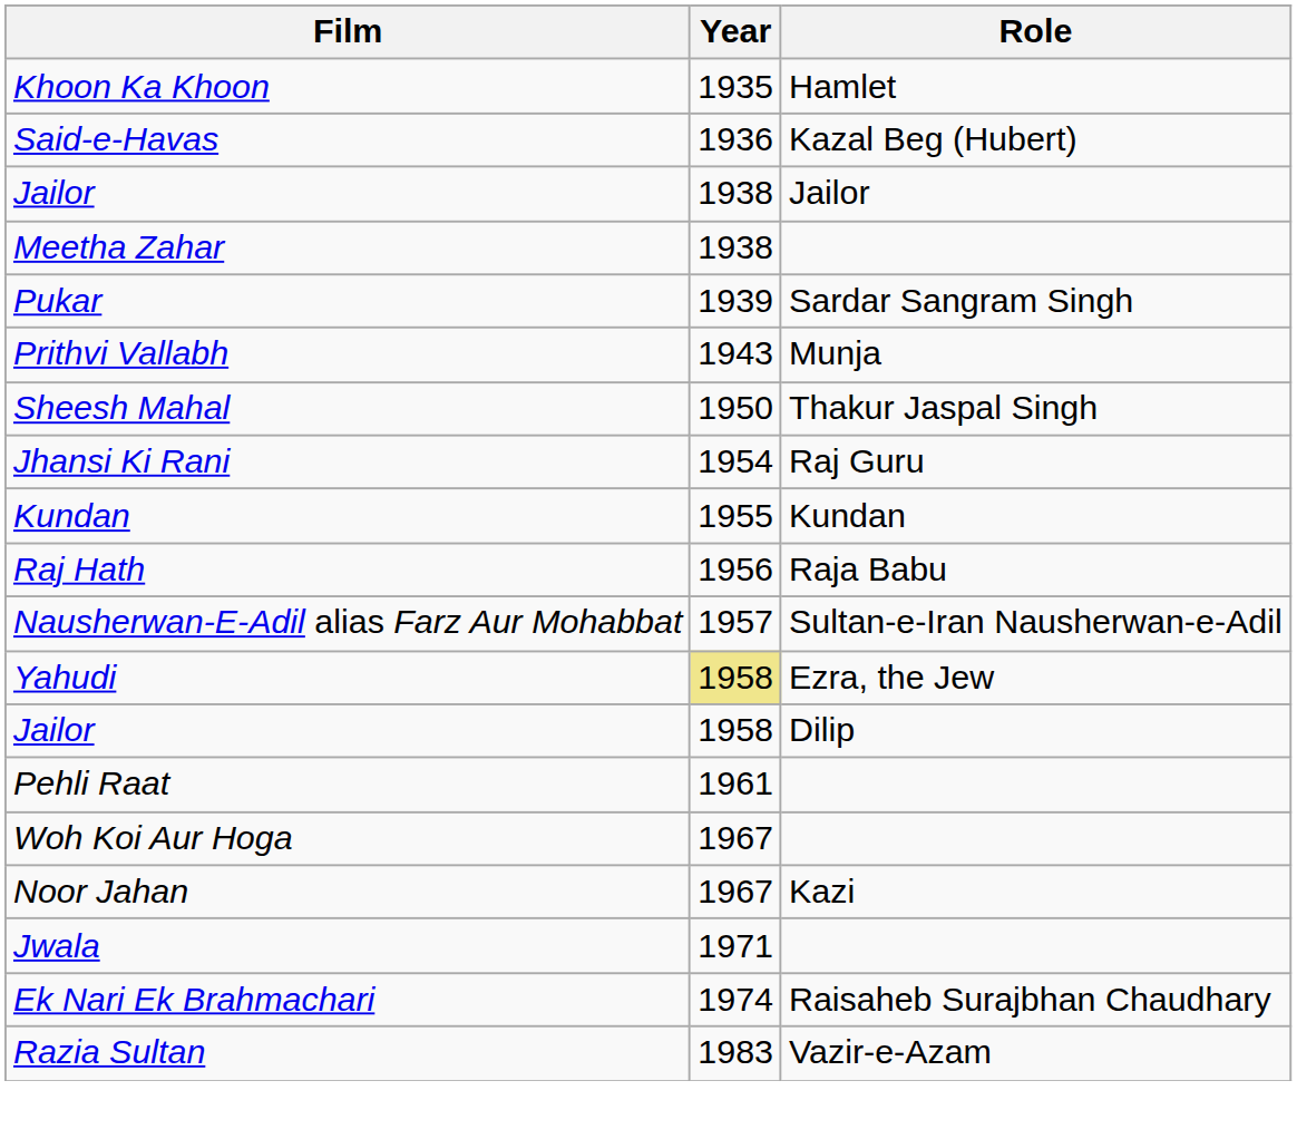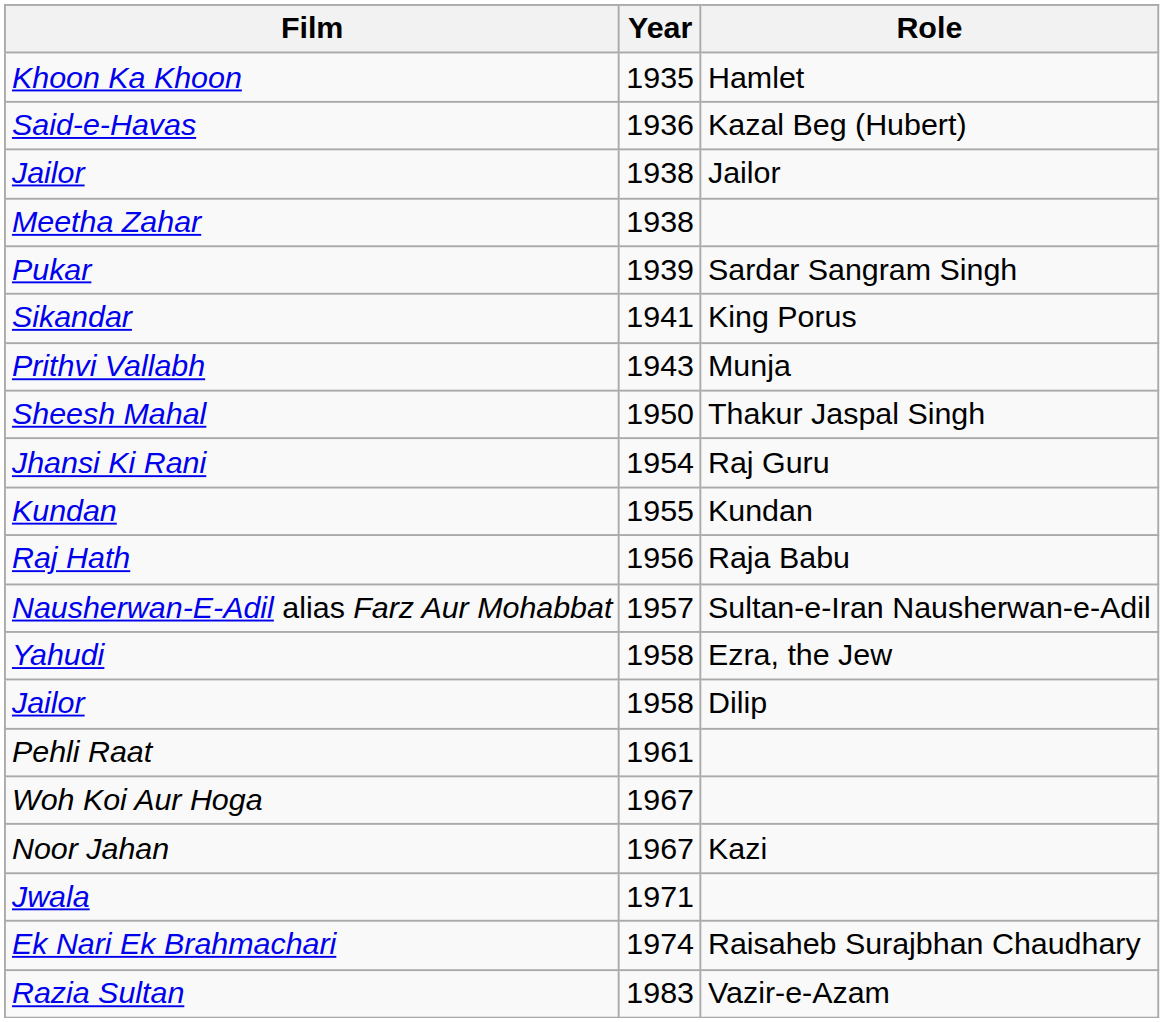+ row: Sikandar | 1941 | King Porus
Yahudi | Year: khaki background -> no background
